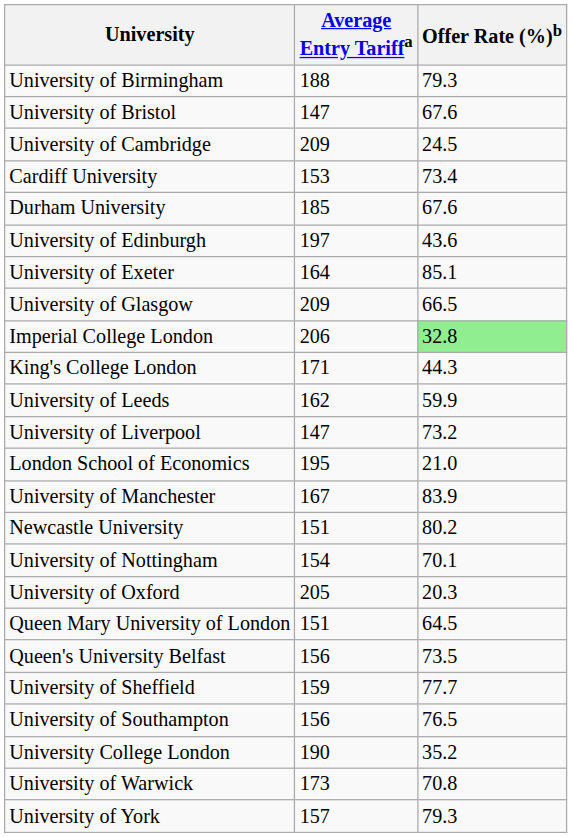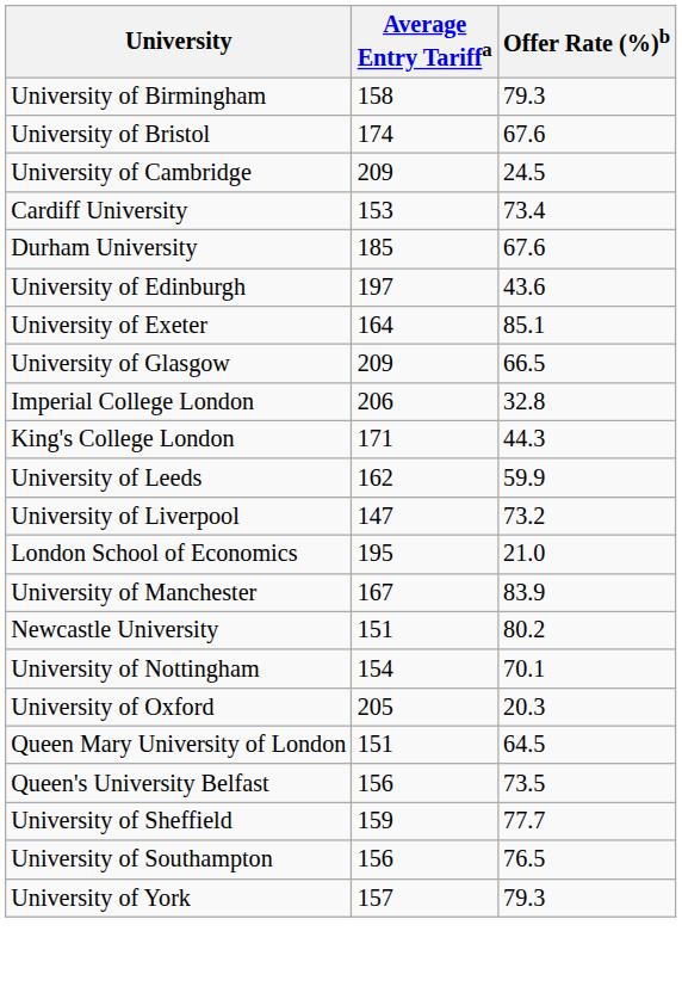University of Birmingham | Average Entry Tariffa: 188 -> 158
University of Bristol | Average Entry Tariffa: 147 -> 174
Imperial College London | Offer Rate (%)b: lightgreen background -> no background
- row: University College London | 190 | 35.2
- row: University of Warwick | 173 | 70.8
